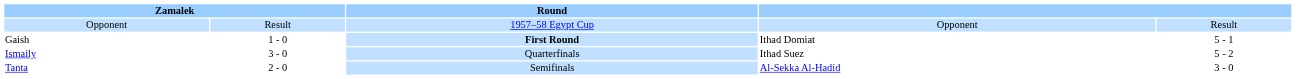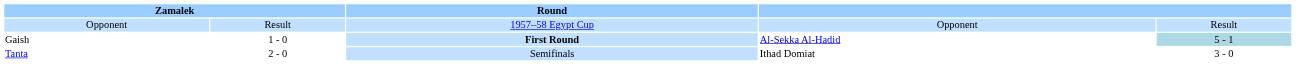Gaish | column 4: Ithad Domiat -> Al-Sekka Al-Hadid
Gaish | column 5: no background -> lightblue background
- row: Ismaily | 3 - 0 | Quarterfinals | Ithad Suez | 5 - 2
Tanta | column 4: Al-Sekka Al-Hadid -> Ithad Domiat
